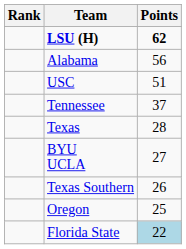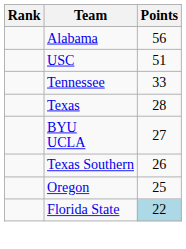- row: LSU (H) | 62
Tennessee | Points: 37 -> 33
